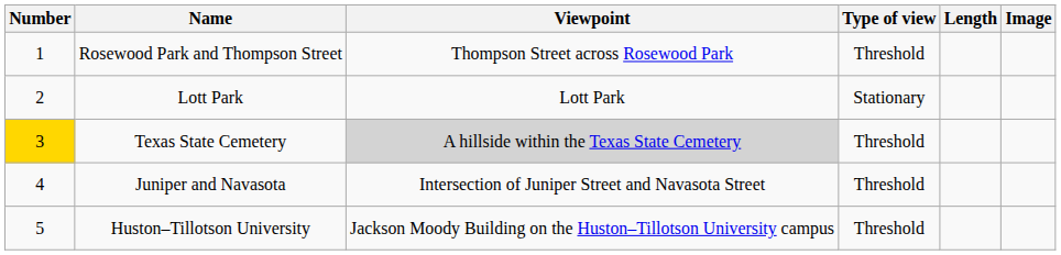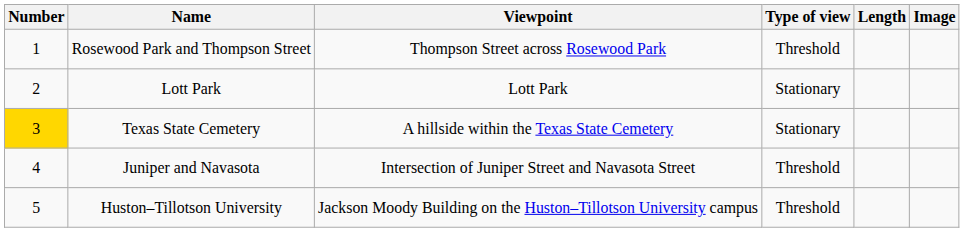Texas State Cemetery | Viewpoint: lightgrey background -> no background
Texas State Cemetery | Type of view: Threshold -> Stationary
